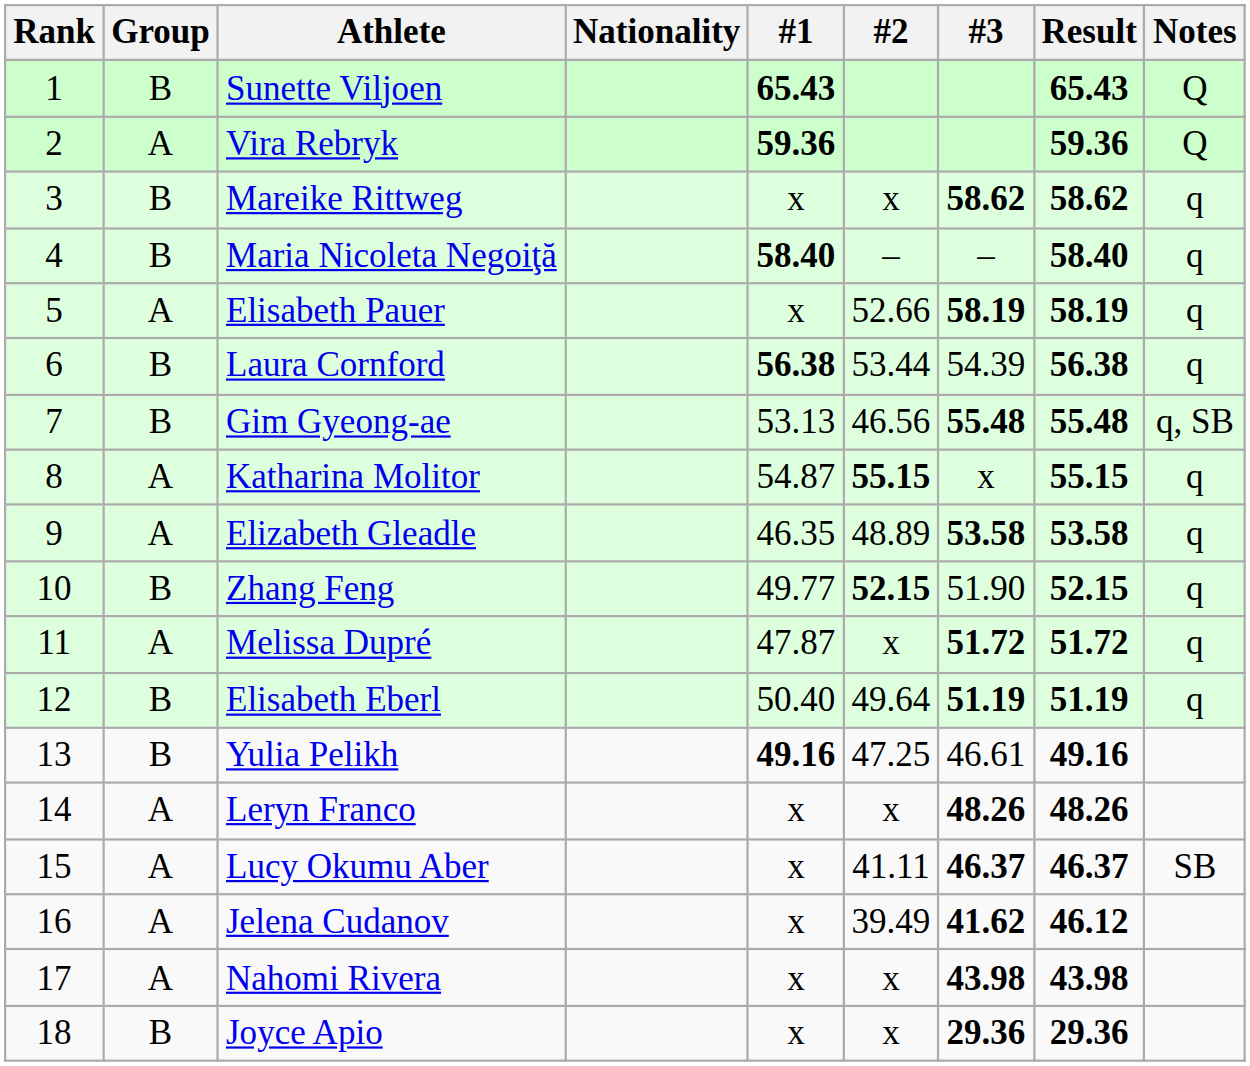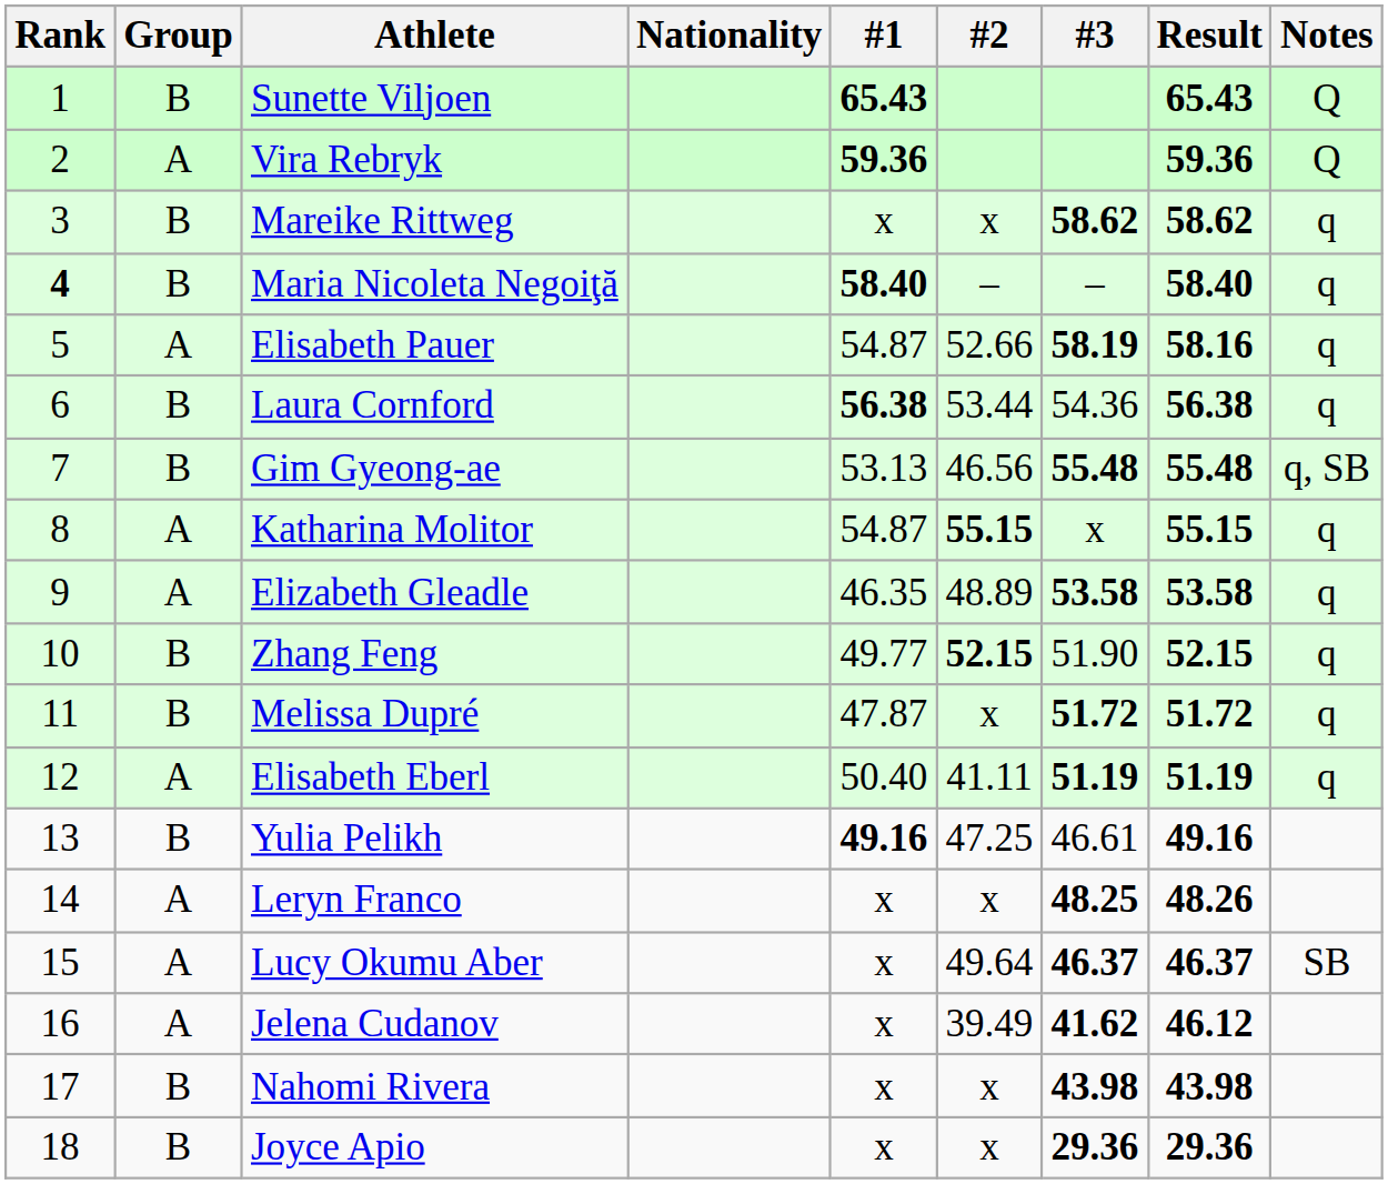Maria Nicoleta Negoiţă | Rank: normal -> bold
Elisabeth Pauer | #1: x -> 54.87
Elisabeth Pauer | Result: 58.19 -> 58.16
Laura Cornford | #3: 54.39 -> 54.36
Melissa Dupré | Group: A -> B
Elisabeth Eberl | Group: B -> A
Elisabeth Eberl | #2: 49.64 -> 41.11
Leryn Franco | #3: 48.26 -> 48.25
Lucy Okumu Aber | #2: 41.11 -> 49.64
Nahomi Rivera | Group: A -> B
